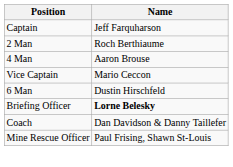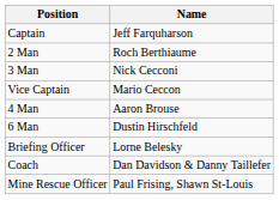+ row: 3 Man | Nick Cecconi
rows swapped: 4 Man <-> Vice Captain
Briefing Officer | Name: bold -> normal
